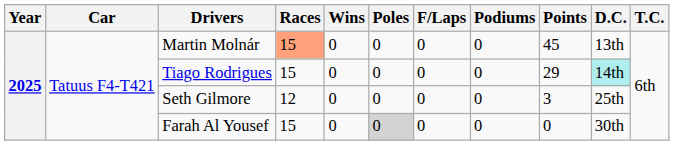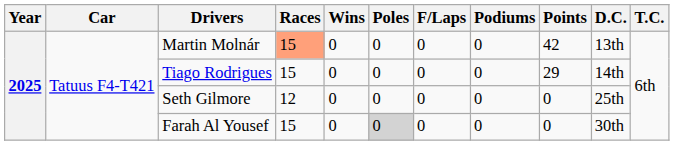Martin Molnár | Points: 45 -> 42
Tiago Rodrigues | D.C.: paleturquoise background -> no background
Seth Gilmore | Points: 3 -> 0
